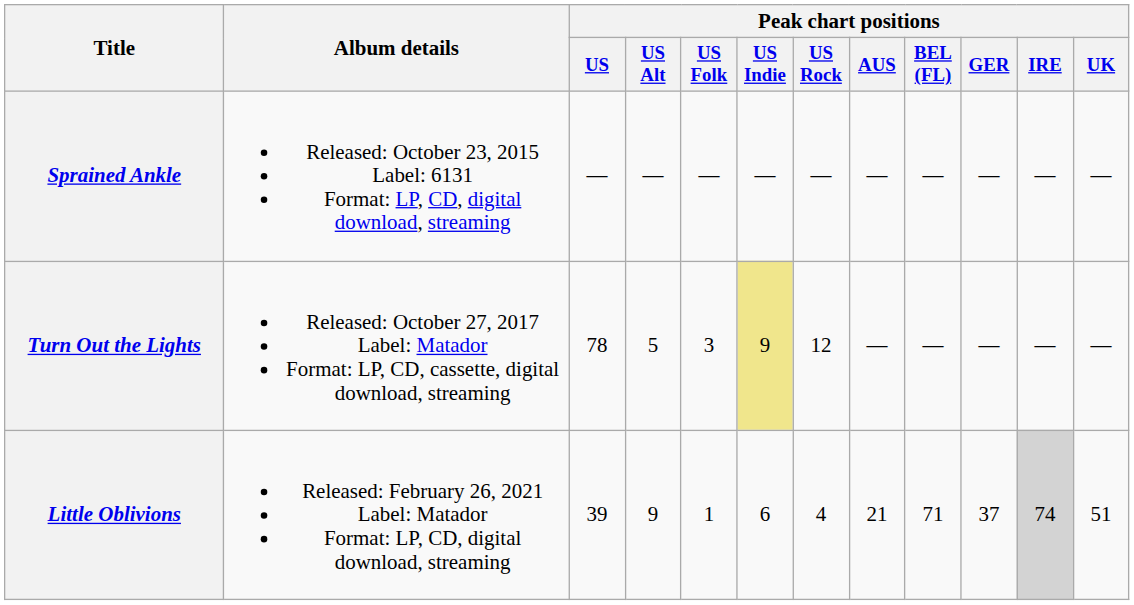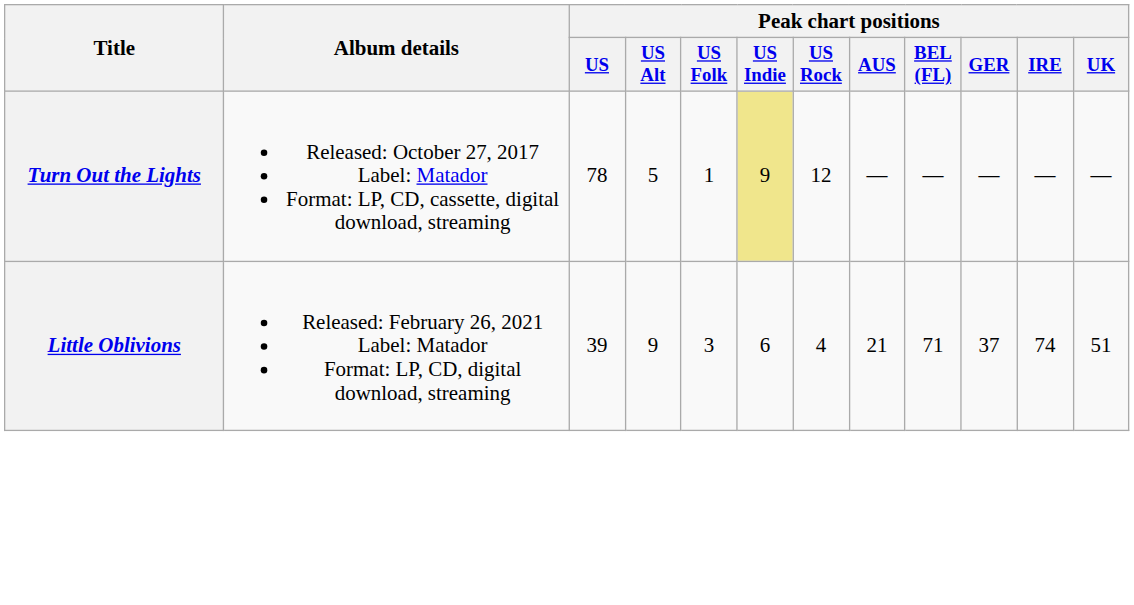- row: Sprained Ankle | Released: October 23, 2015 Label: 6131 Format: LP, CD, digital download, streaming | — | ― | ― | ― | ― | ― | ― | ― | ― | ―
Turn Out the Lights | Peak chart positions / US Folk: 3 -> 1
Little Oblivions | Peak chart positions / US Folk: 1 -> 3
Little Oblivions | Peak chart positions / IRE: lightgrey background -> no background
